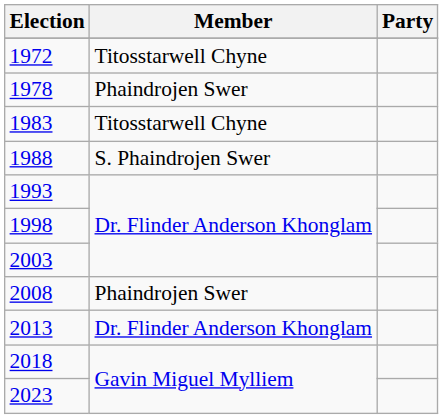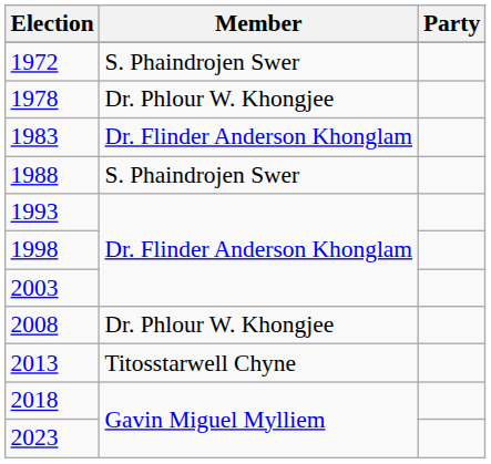1972 | Member: Titosstarwell Chyne -> S. Phaindrojen Swer
1978 | Member: Phaindrojen Swer -> Dr. Phlour W. Khongjee
1983 | Member: Titosstarwell Chyne -> Dr. Flinder Anderson Khonglam
2008 | Member: Phaindrojen Swer -> Dr. Phlour W. Khongjee
2013 | Member: Dr. Flinder Anderson Khonglam -> Titosstarwell Chyne
